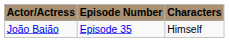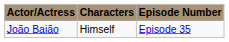columns swapped: Characters <-> Episode Number
